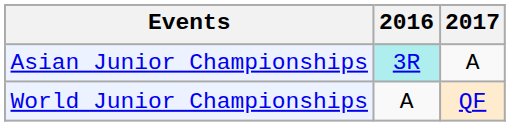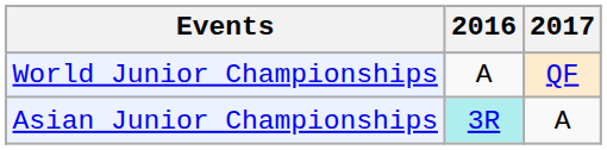rows swapped: Asian Junior Championships <-> World Junior Championships
